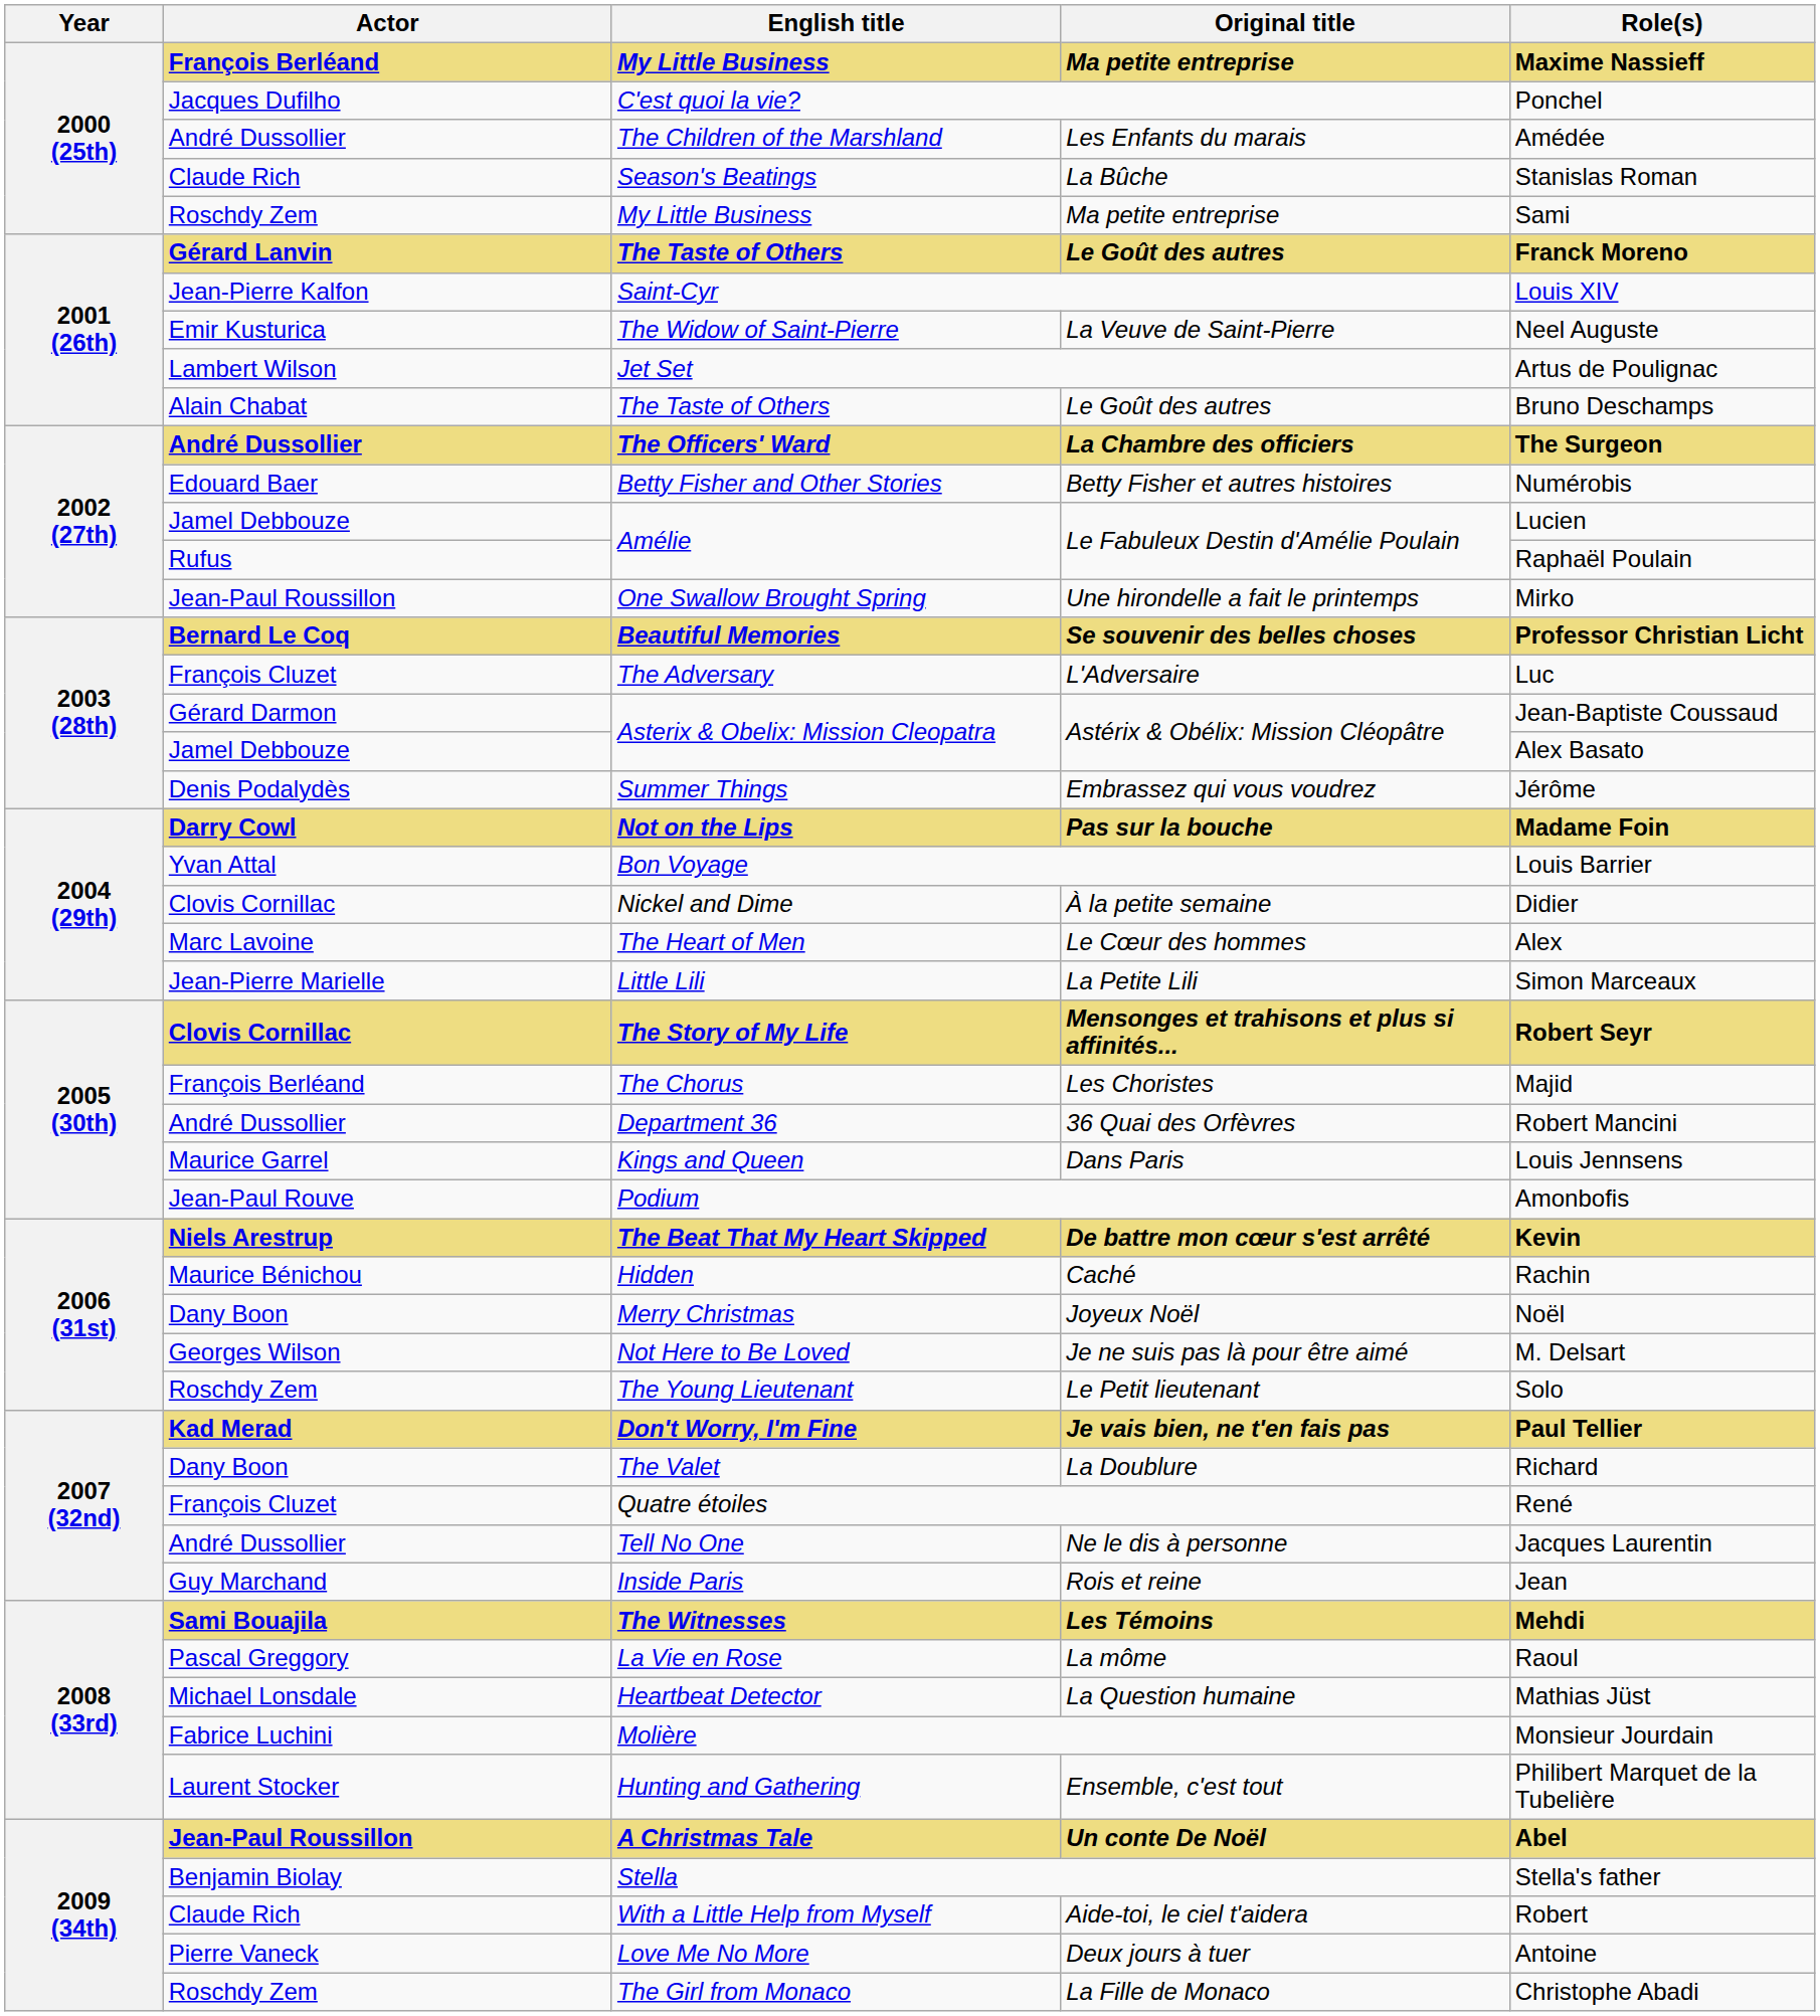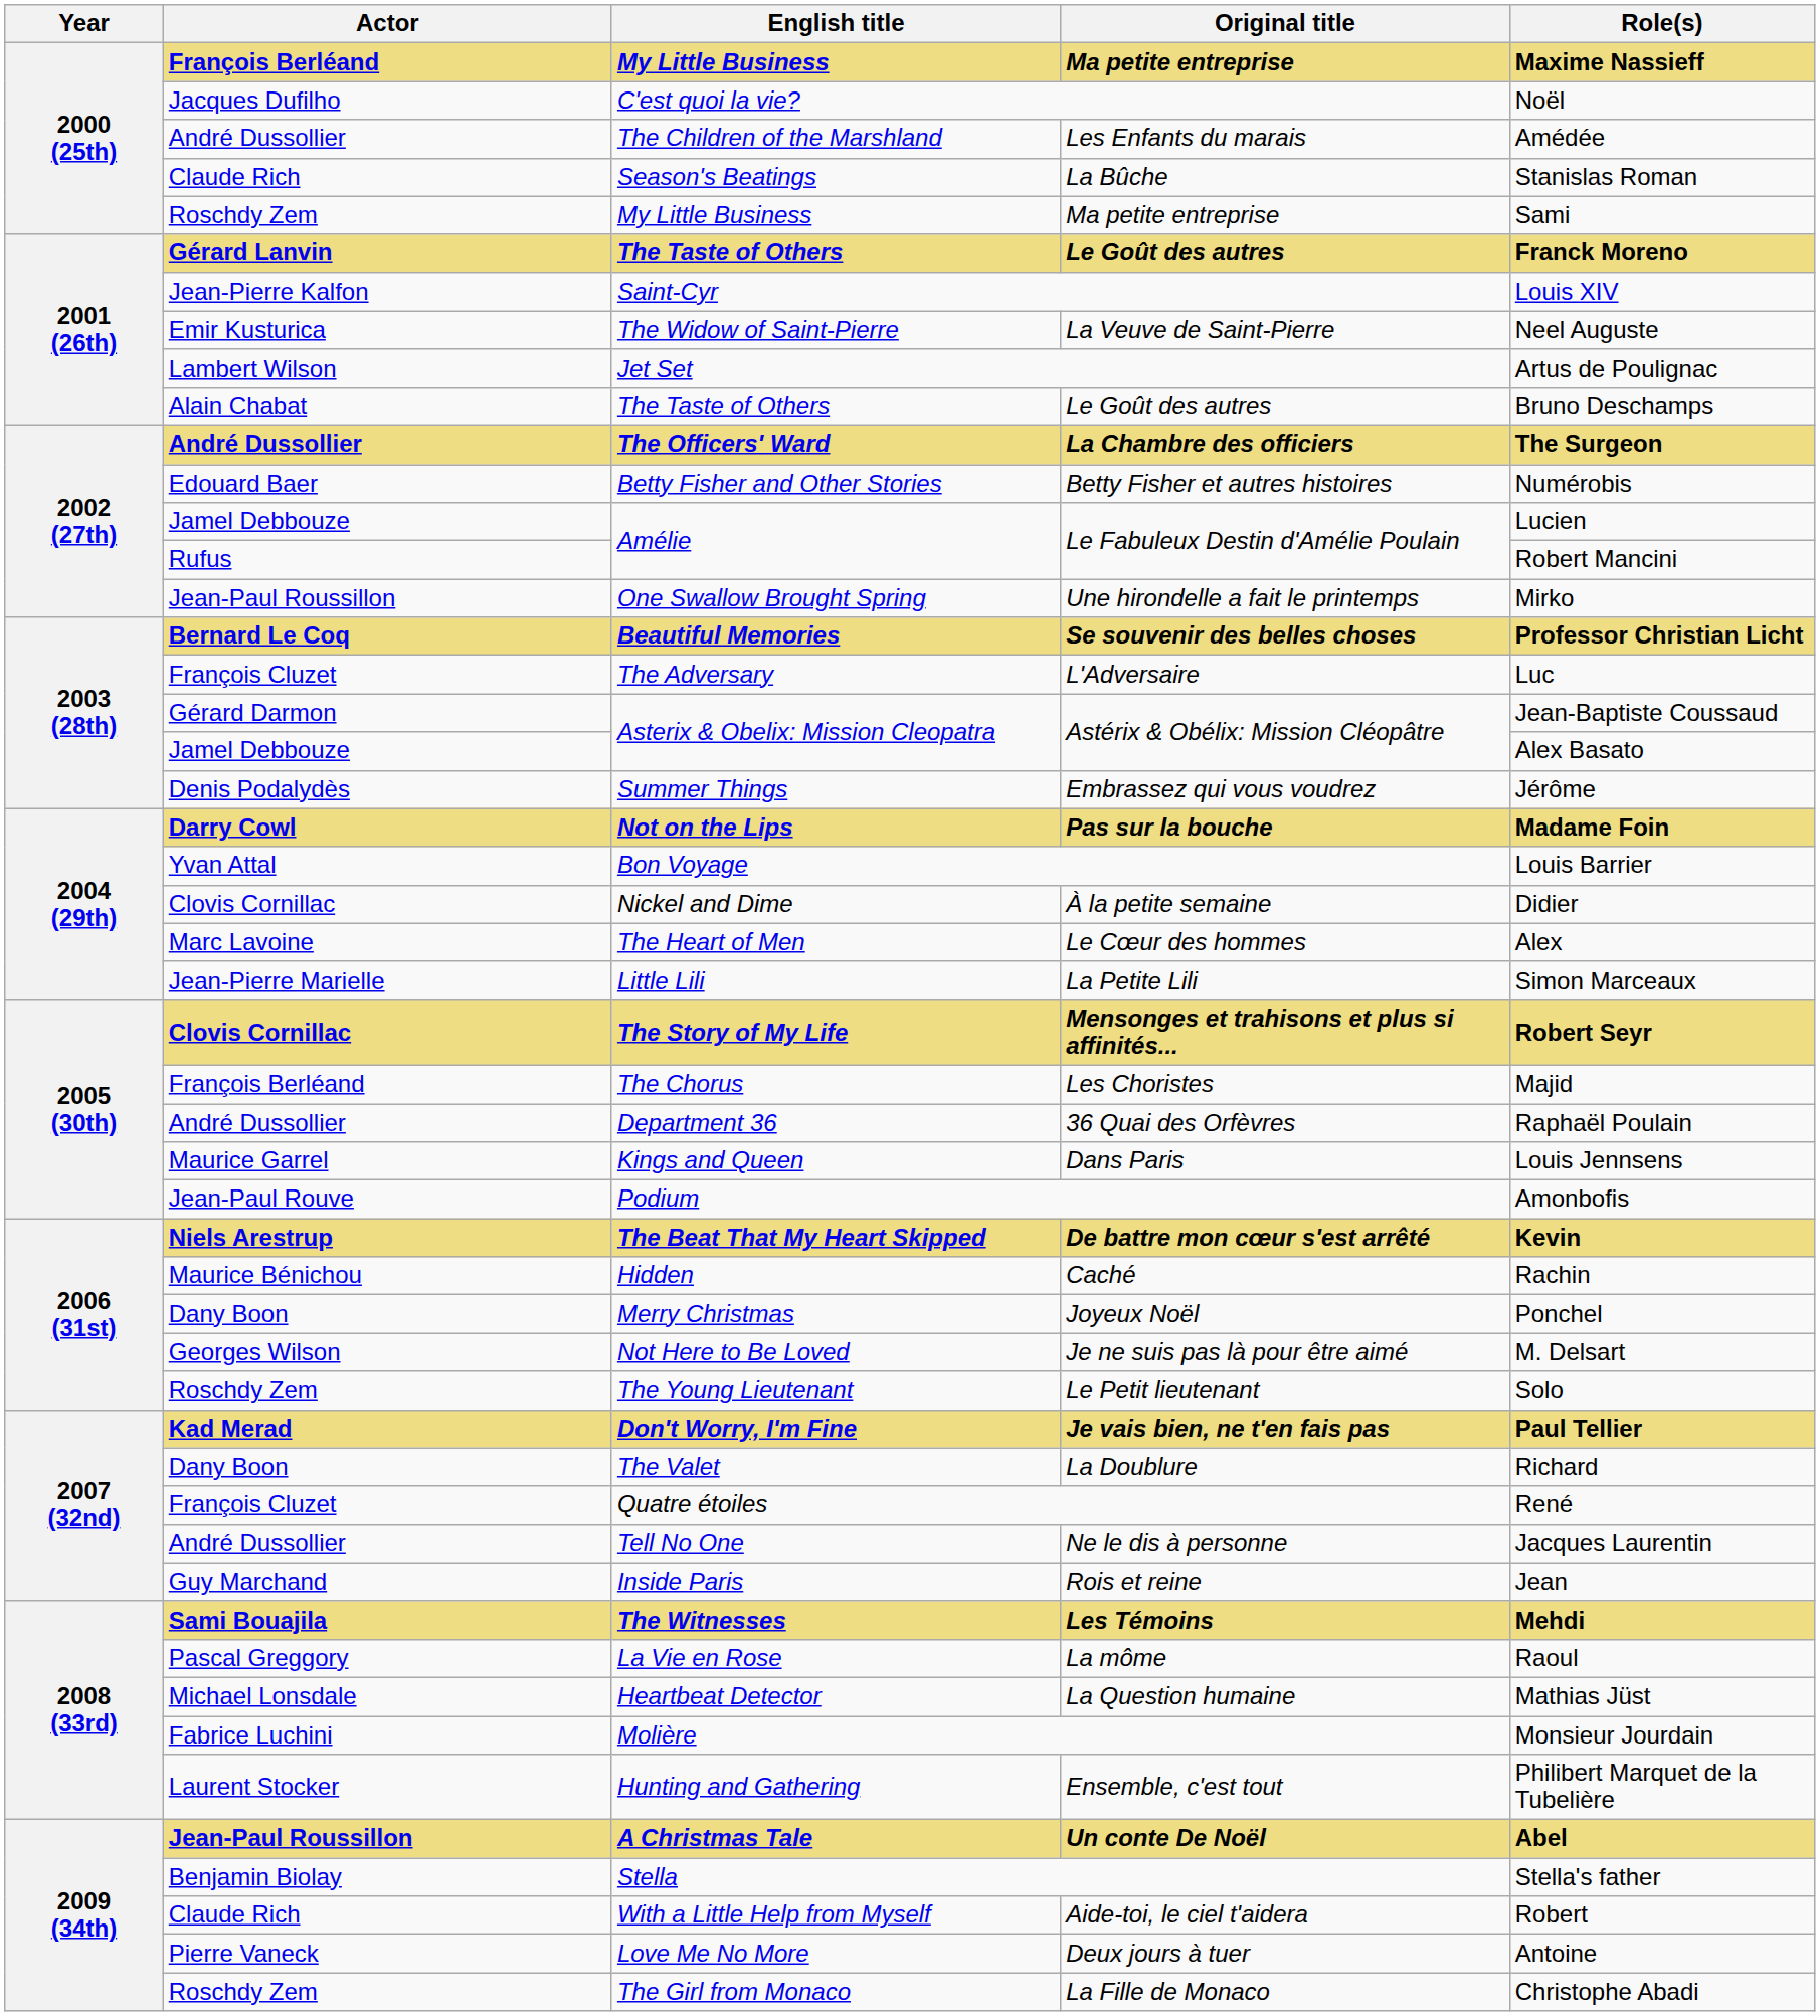C'est quoi la vie? | Role(s): Ponchel -> Noël
Rufus / Amélie | Role(s): Raphaël Poulain -> Robert Mancini
Department 36 | Role(s): Robert Mancini -> Raphaël Poulain
Merry Christmas | Role(s): Noël -> Ponchel
